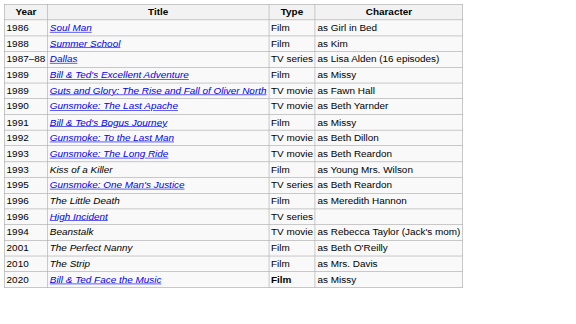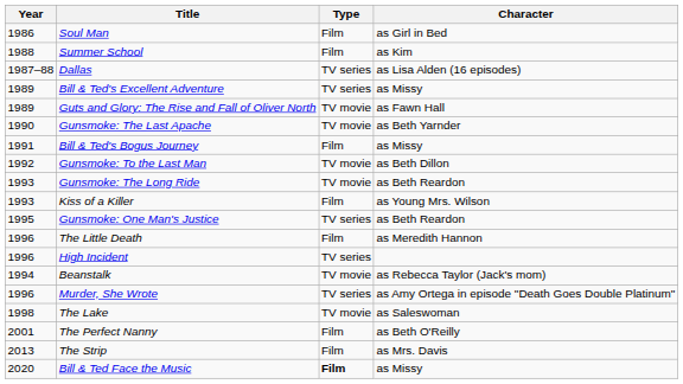Bill & Ted's Excellent Adventure | Type: Film -> TV series
+ row: 1996 | Murder, She Wrote | TV series | as Amy Ortega in episode "Death Goes Double Platinum"
+ row: 1998 | The Lake | TV movie | as Saleswoman
The Strip | Year: 2010 -> 2013
